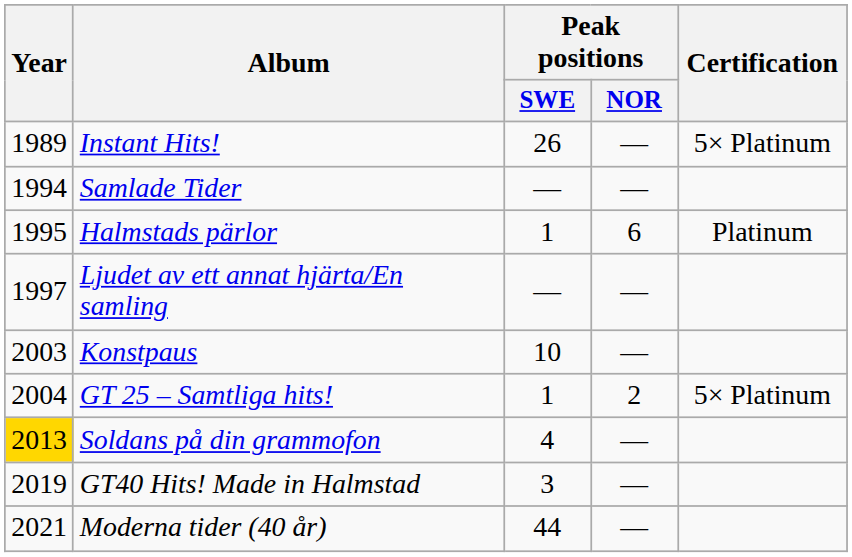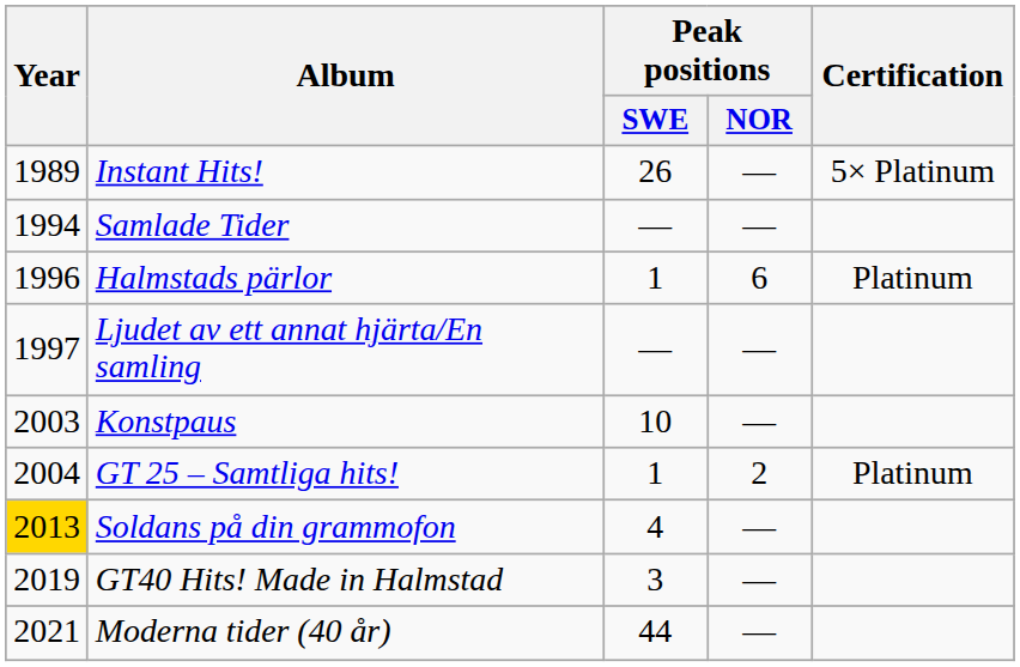Halmstads pärlor | Year: 1995 -> 1996
GT 25 – Samtliga hits! | Certification: 5× Platinum -> Platinum
